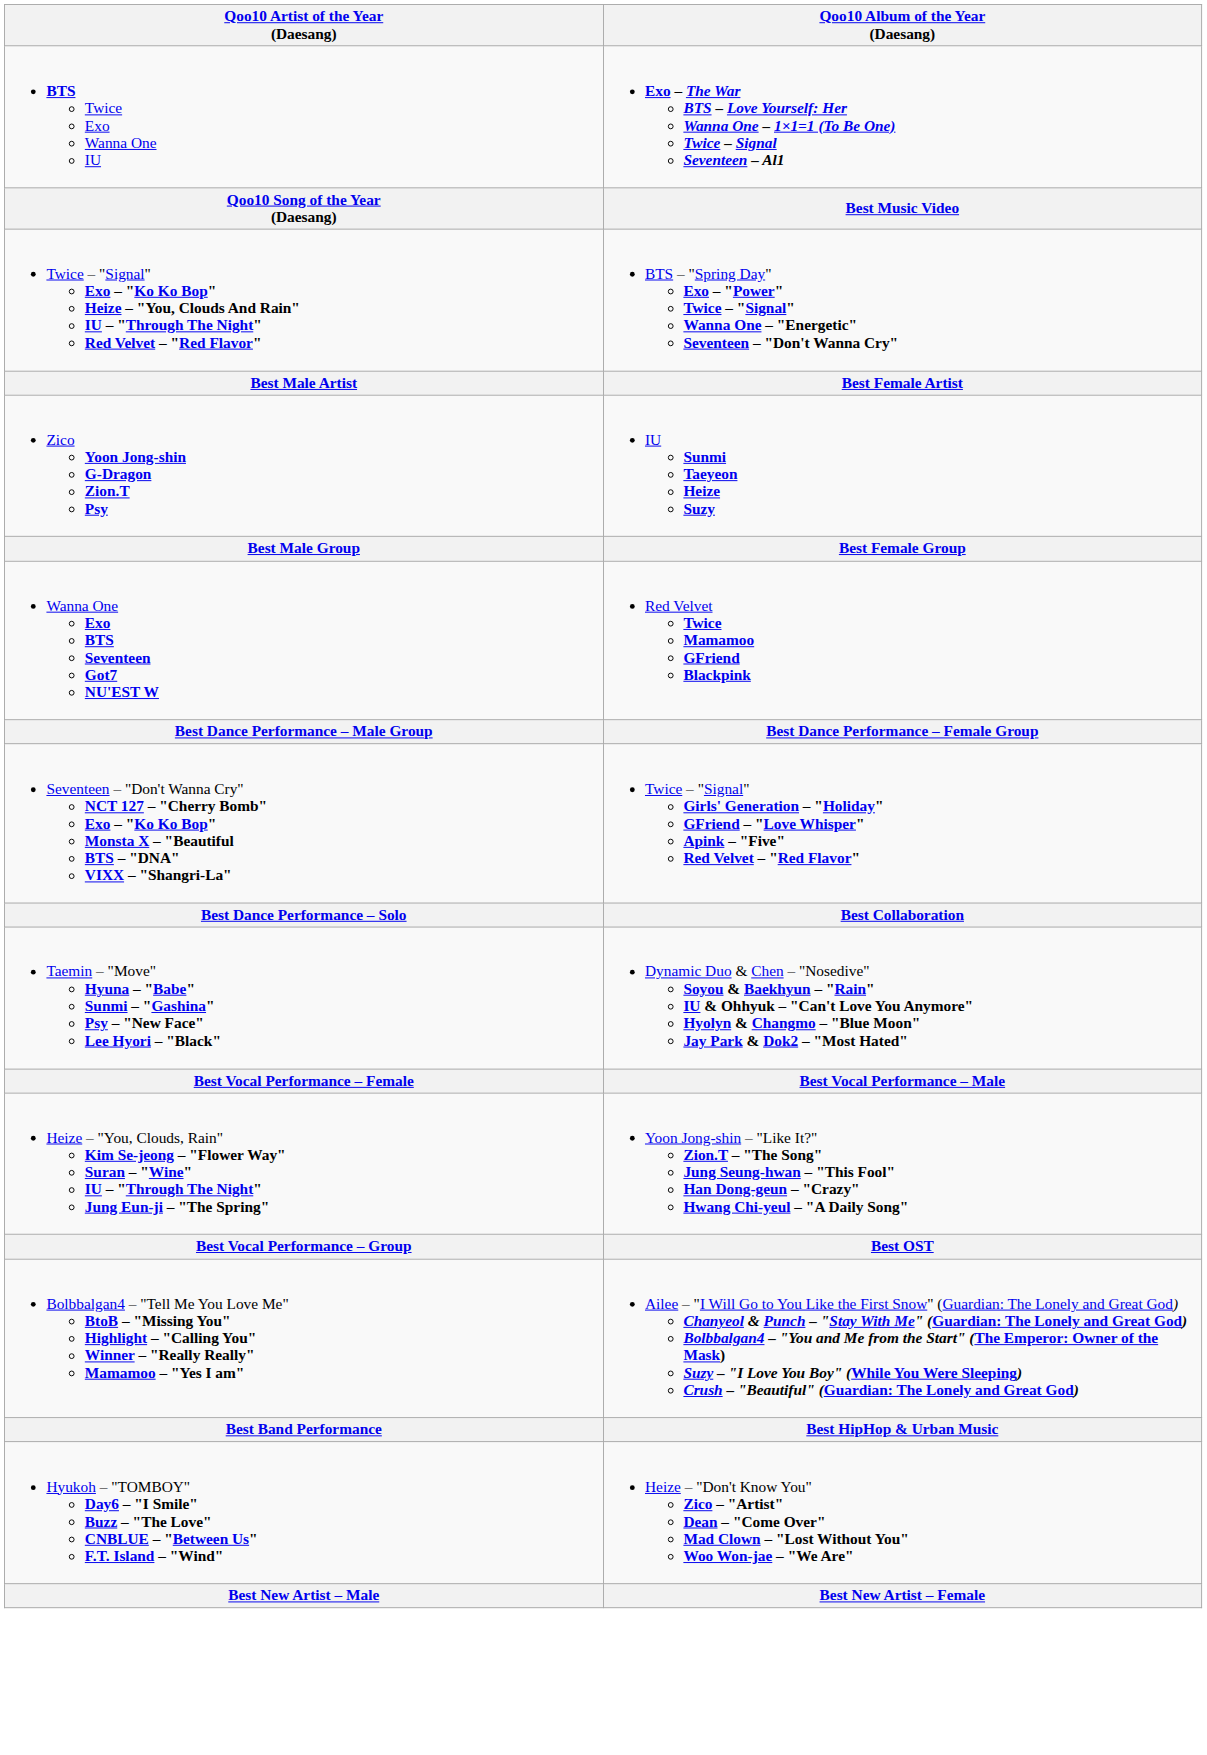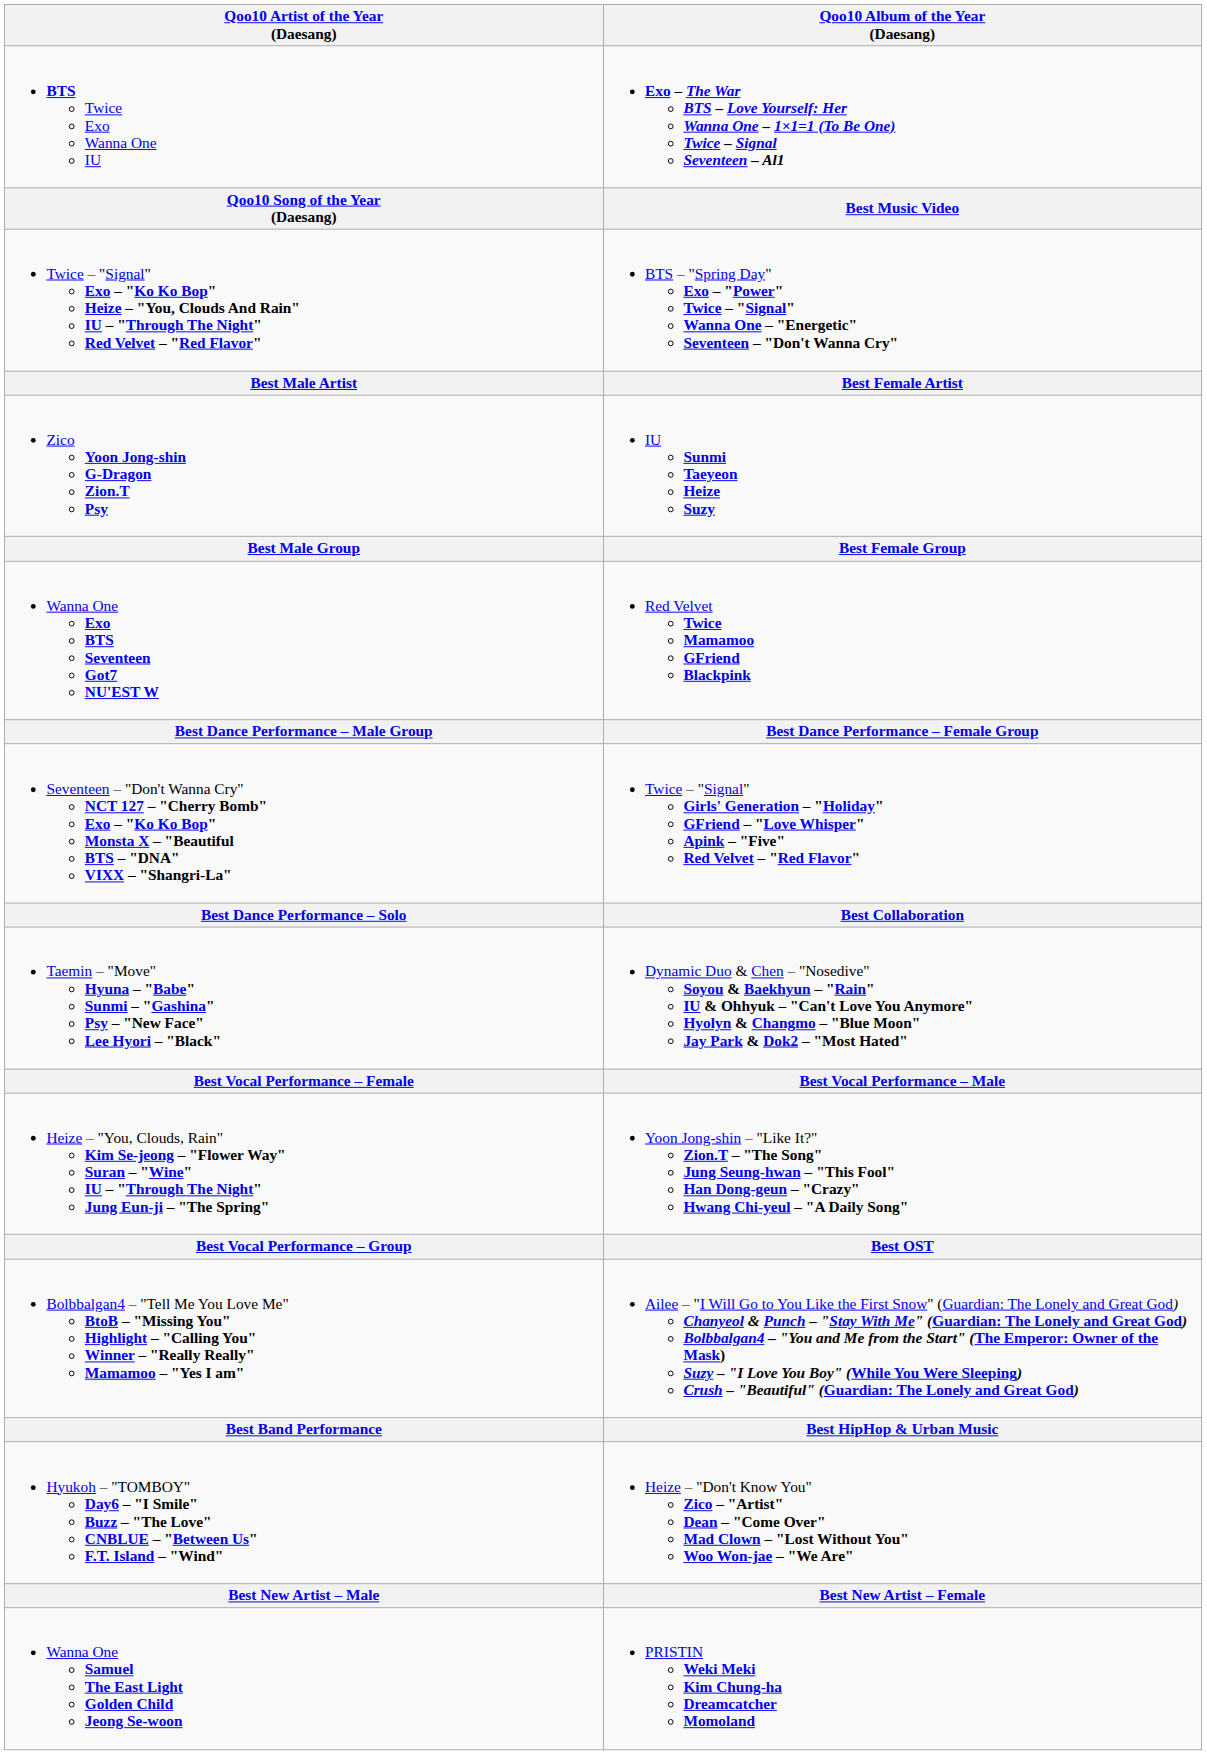+ row: Wanna One Samuel The East Light Golden Child Jeong Se-woon | PRISTIN Weki Meki Kim Chung-ha Dreamcatcher Momoland
